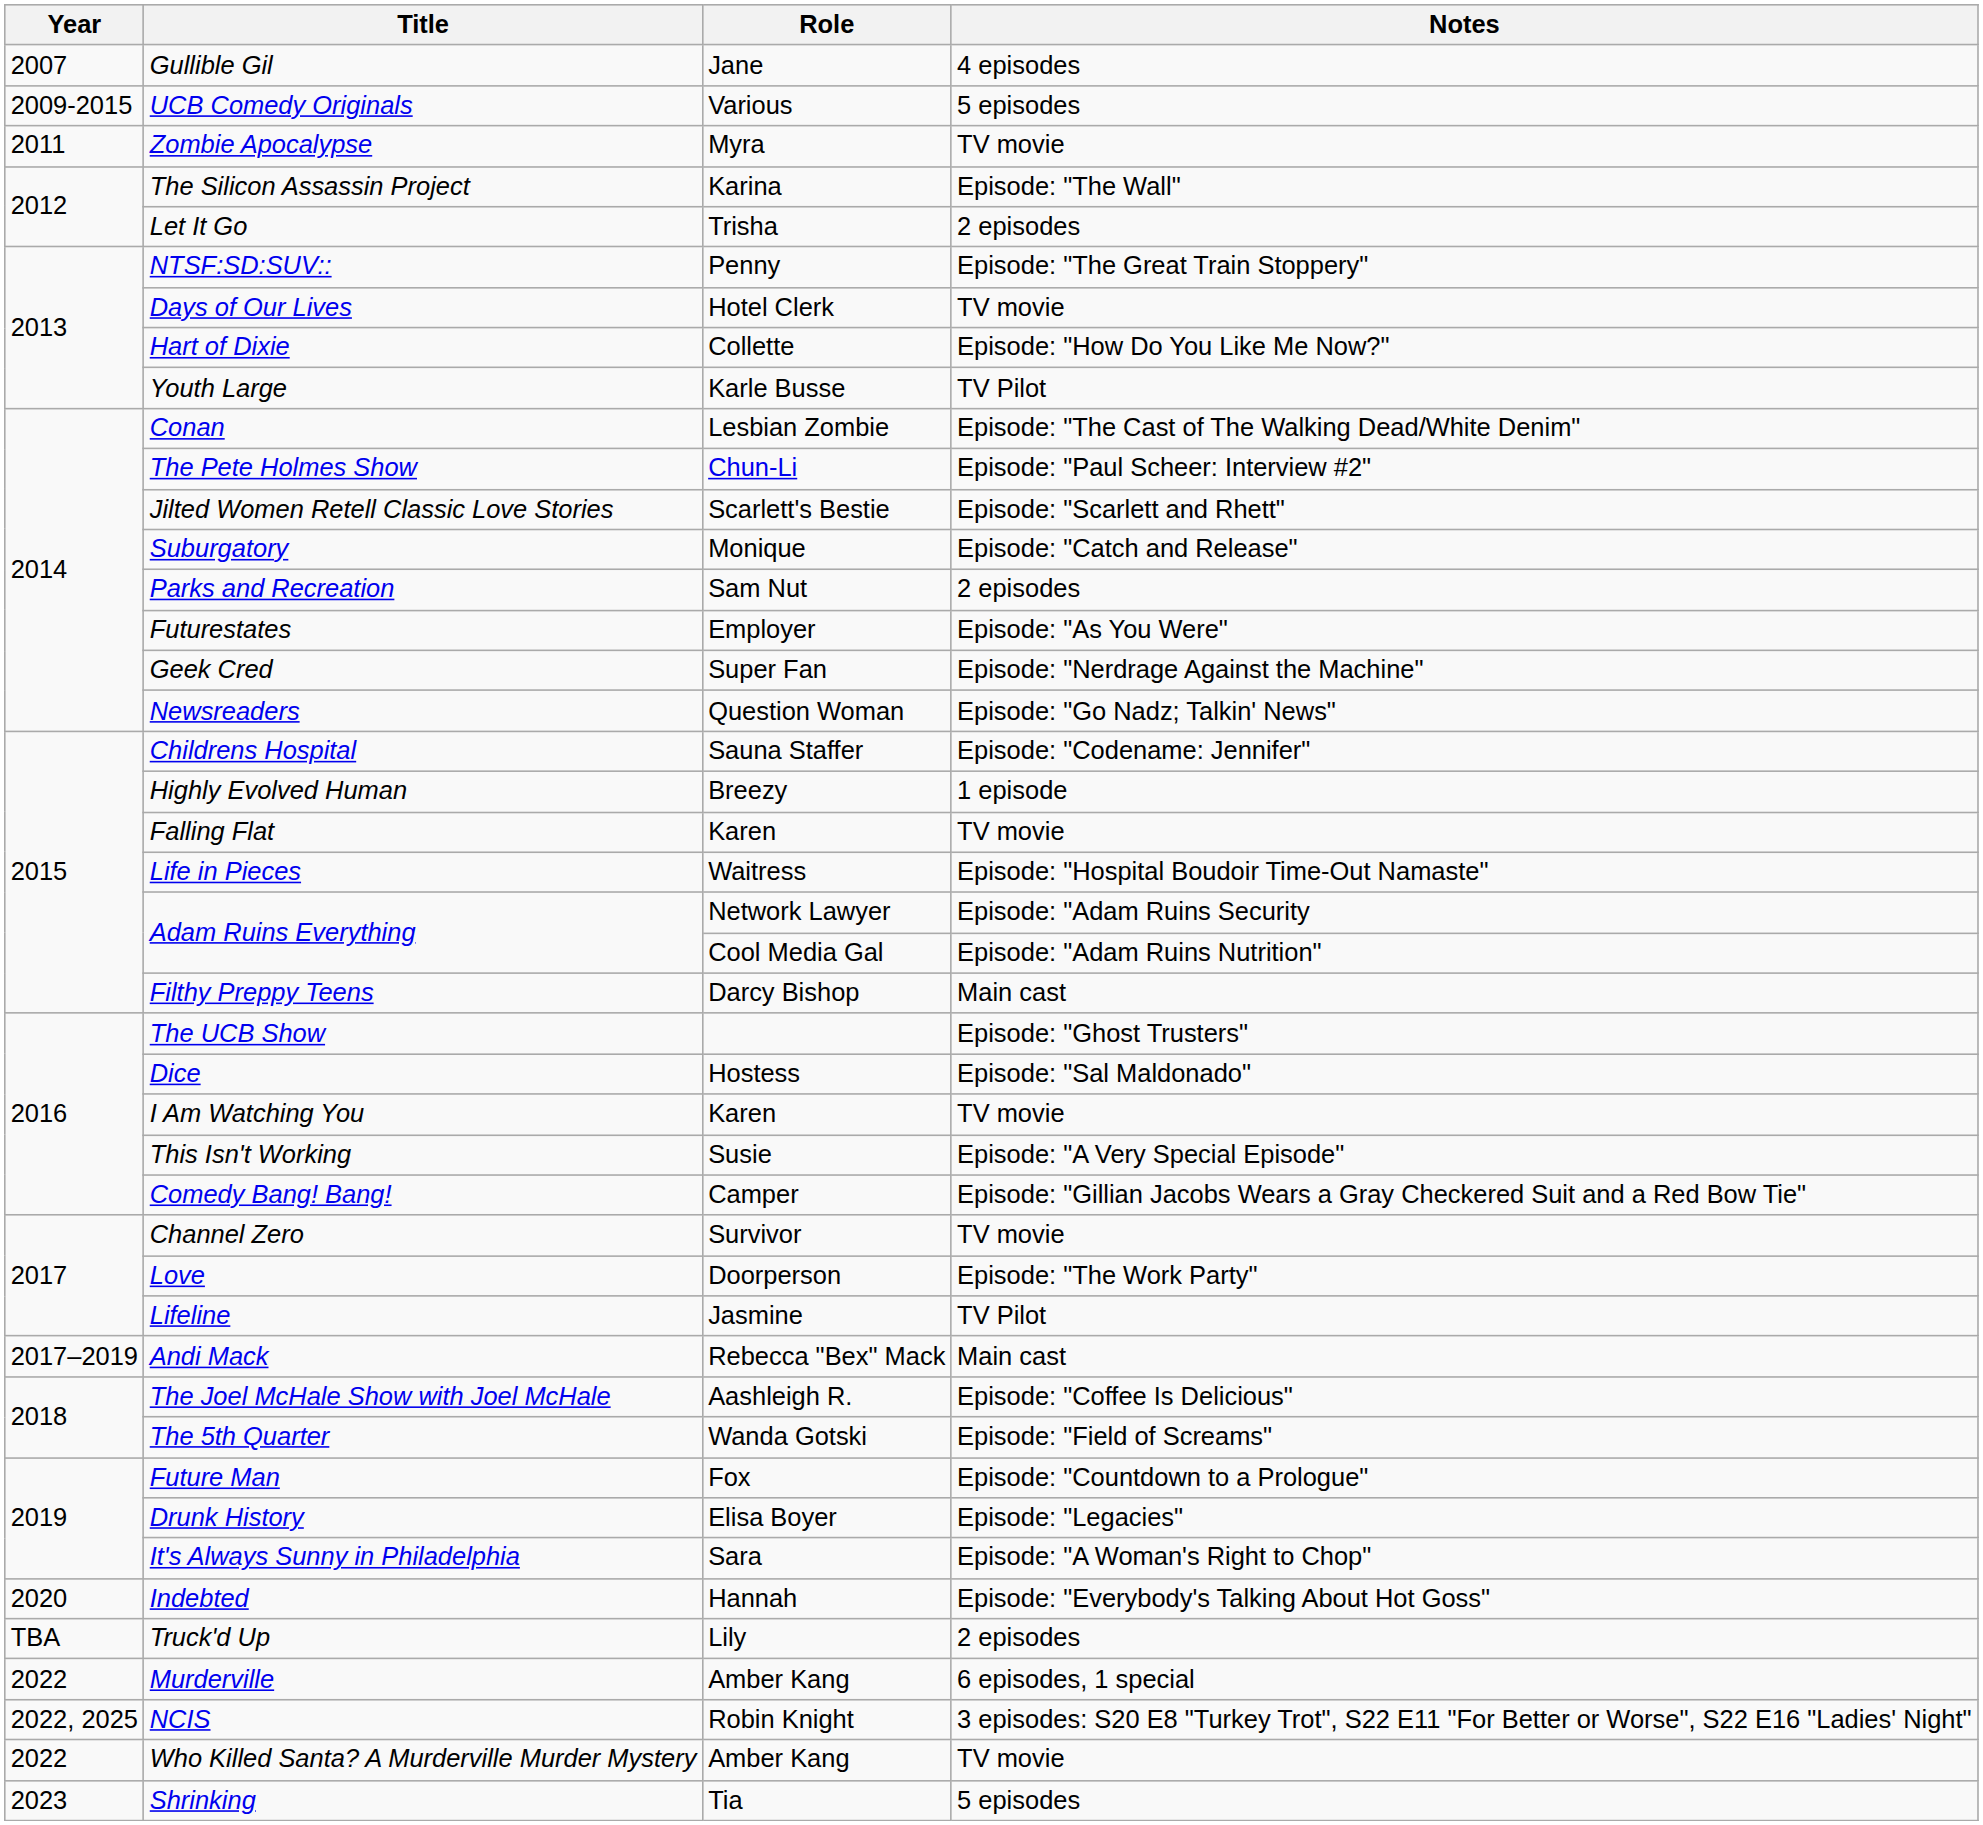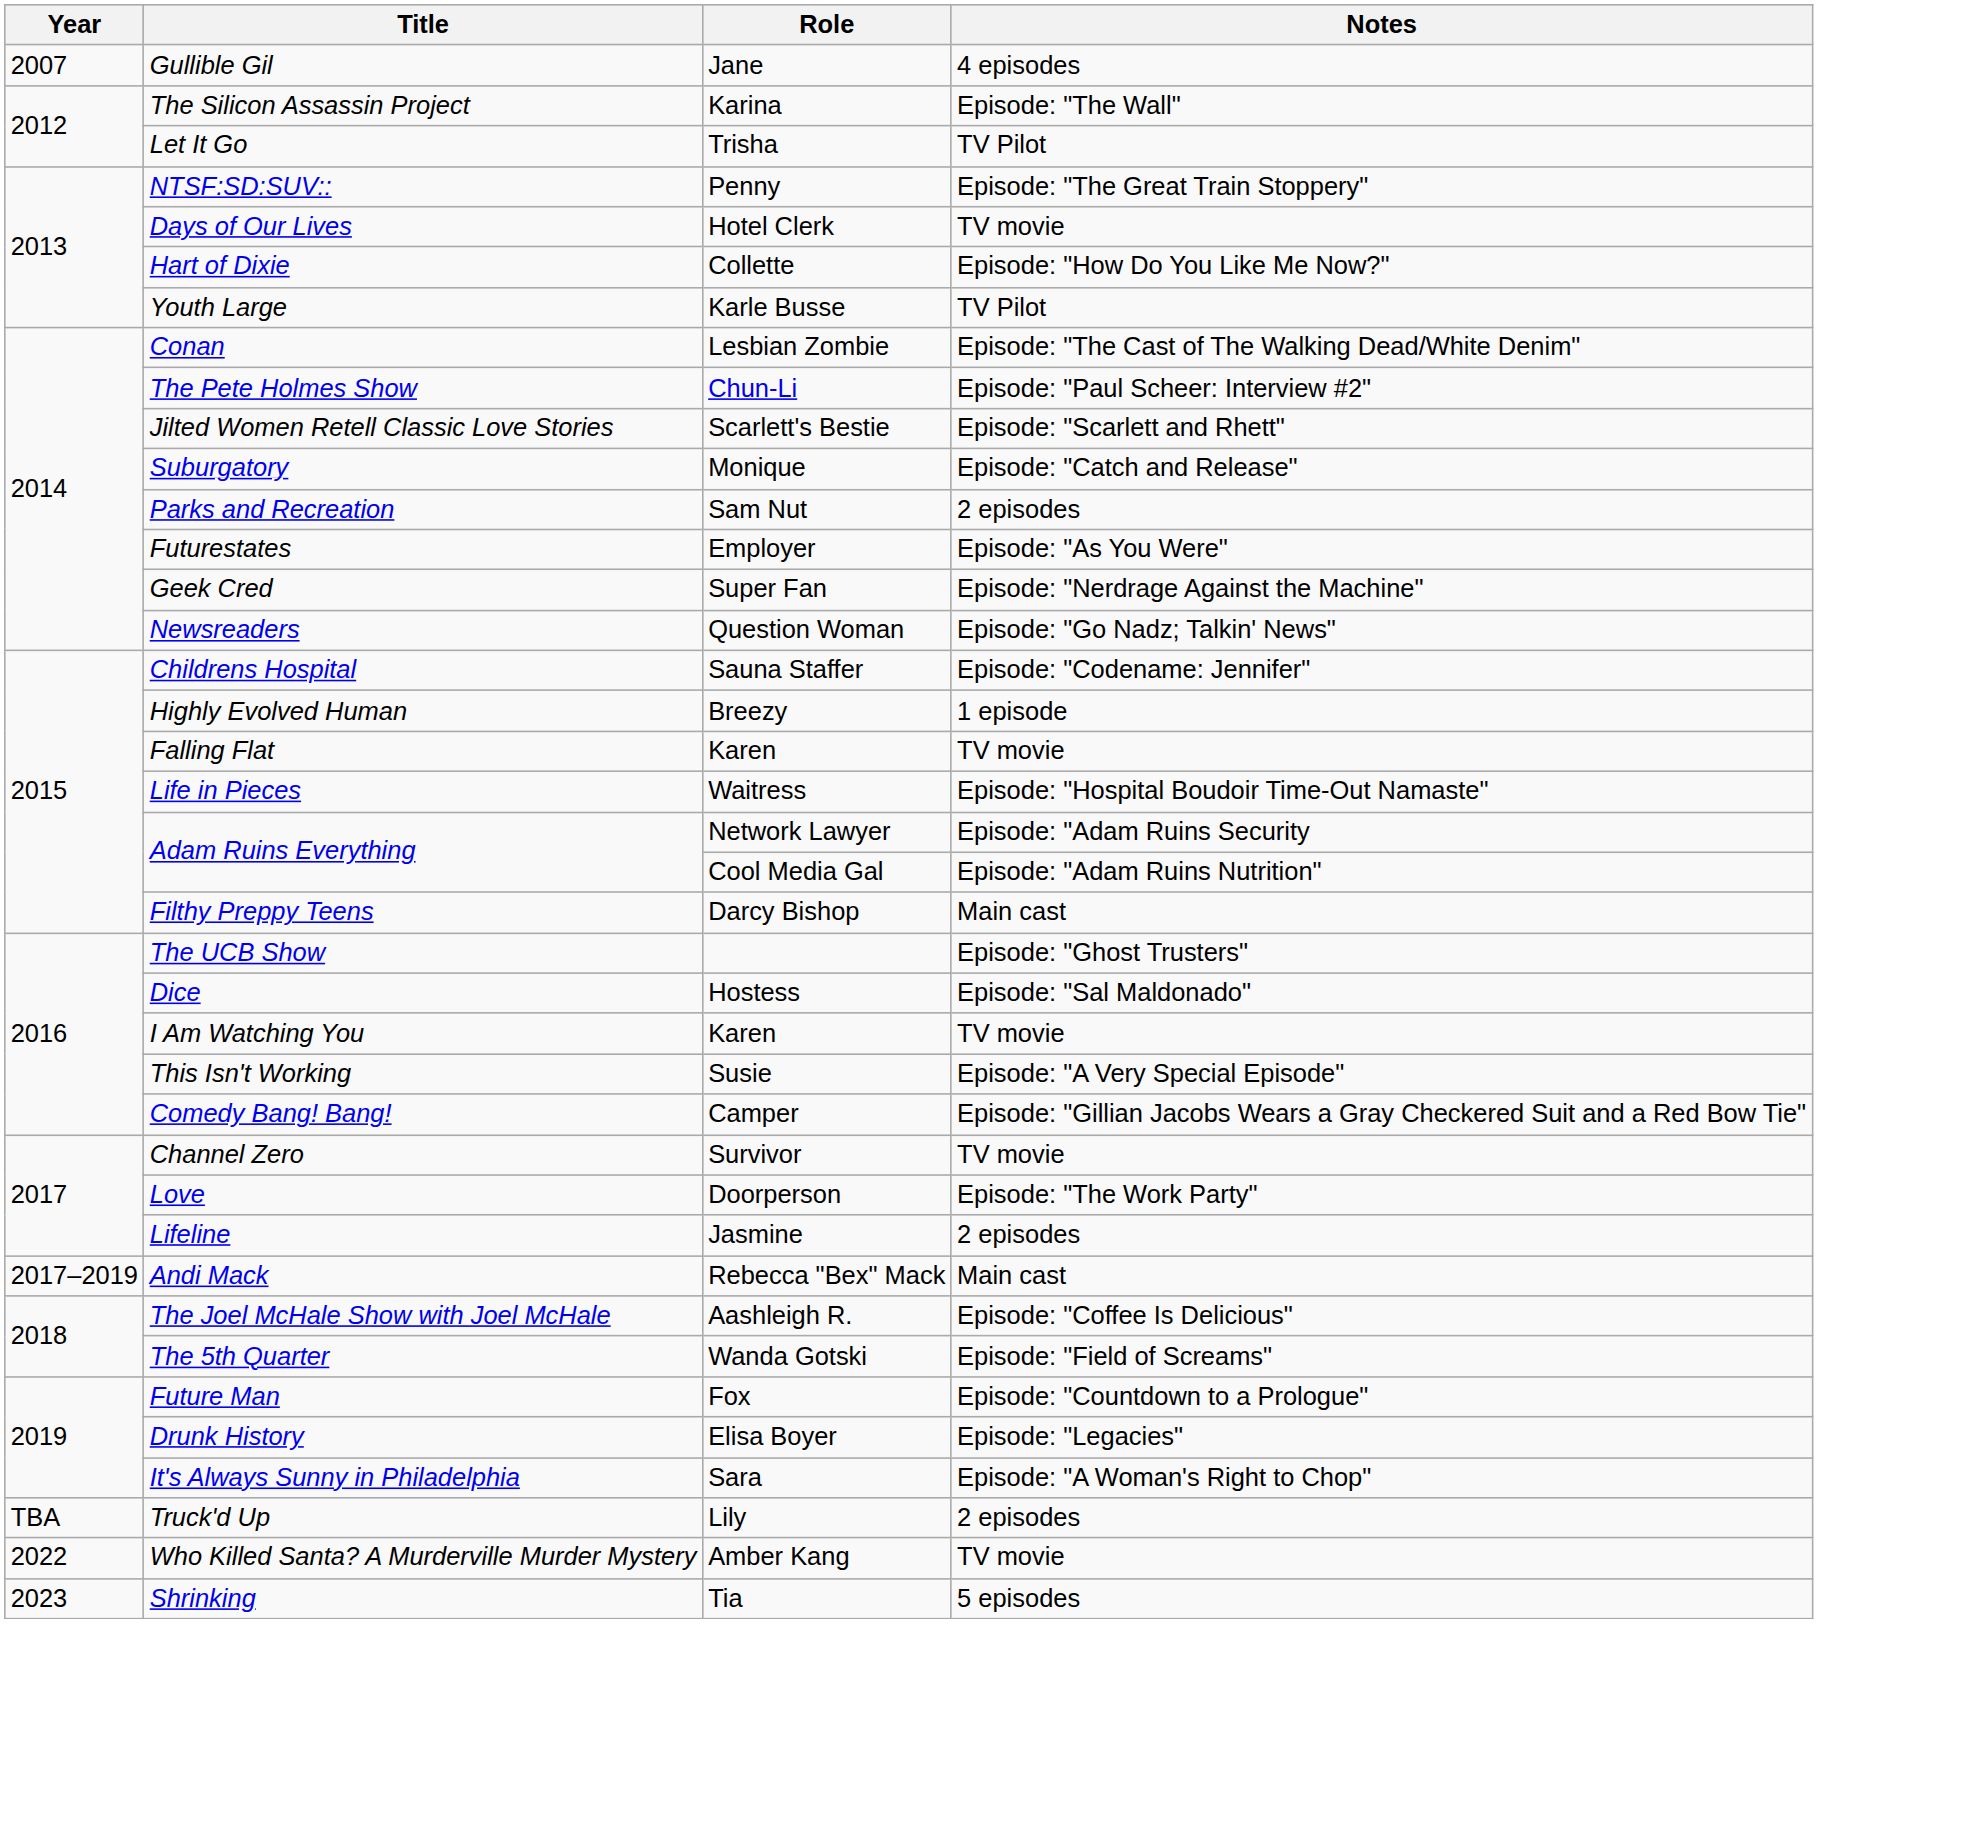- row: 2009-2015 | UCB Comedy Originals | Various | 5 episodes
- row: 2011 | Zombie Apocalypse | Myra | TV movie
Let It Go | Notes: 2 episodes -> TV Pilot
Lifeline | Notes: TV Pilot -> 2 episodes
- row: 2020 | Indebted | Hannah | Episode: "Everybody's Talking About Hot Goss"
- row: 2022 | Murderville | Amber Kang | 6 episodes, 1 special
- row: 2022, 2025 | NCIS | Robin Knight | 3 episodes: S20 E8 "Turkey Trot", S22 E11 "For Better or Worse", S22 E16 "Ladies' Night"
